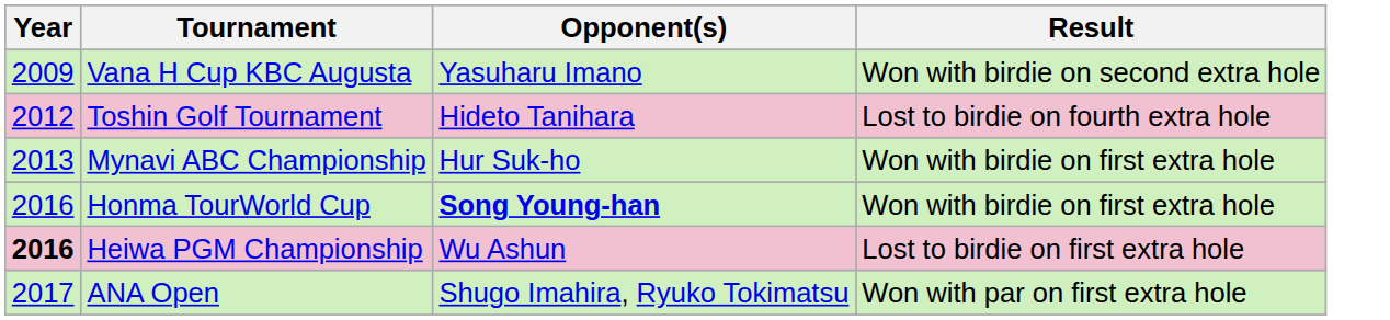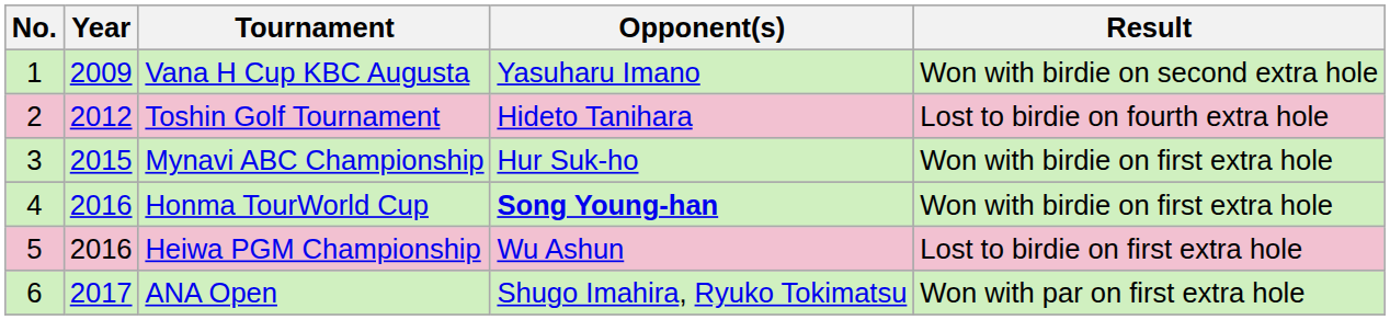+ column: No. | 1 | 2 | 3 | 4 | 5 | 6
Mynavi ABC Championship | Year: 2013 -> 2015
Heiwa PGM Championship | Year: bold -> normal
